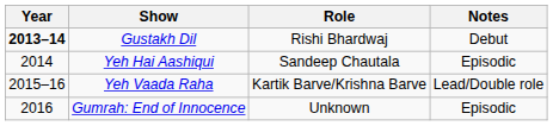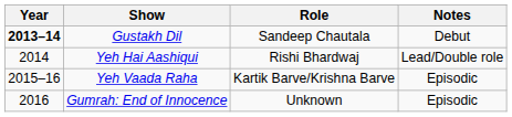Gustakh Dil | Role: Rishi Bhardwaj -> Sandeep Chautala
Yeh Hai Aashiqui | Role: Sandeep Chautala -> Rishi Bhardwaj
Yeh Hai Aashiqui | Notes: Episodic -> Lead/Double role
Yeh Vaada Raha | Notes: Lead/Double role -> Episodic
